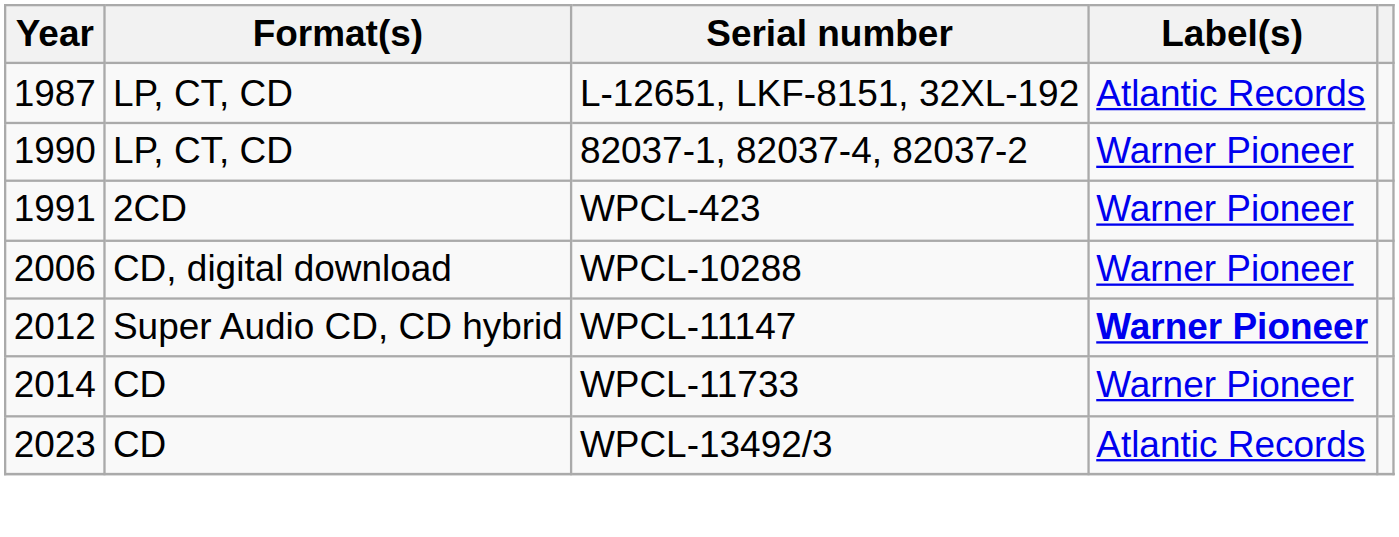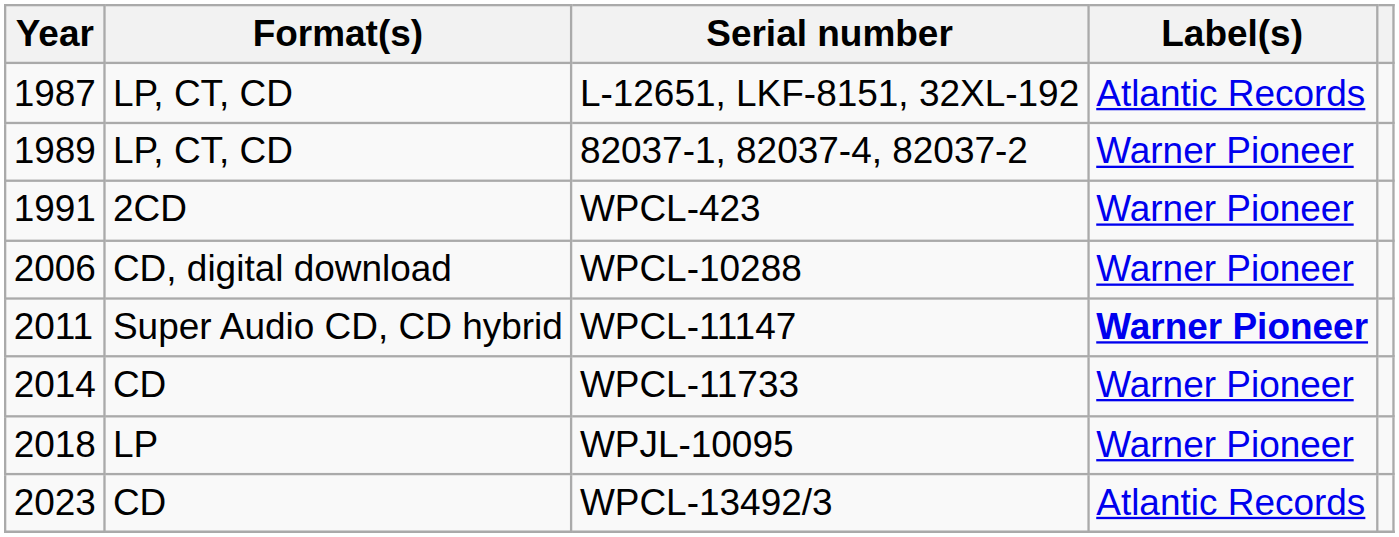82037-1, 82037-4, 82037-2 | Year: 1990 -> 1989
WPCL-11147 | Year: 2012 -> 2011
+ row: 2018 | LP | WPJL-10095 | Warner Pioneer
